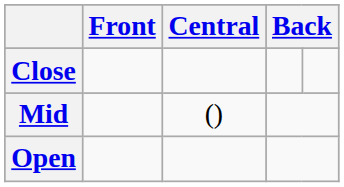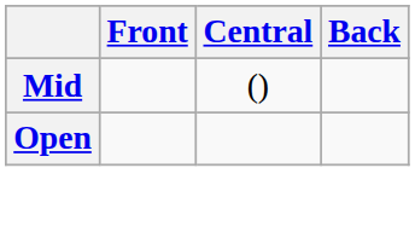- row: Close
